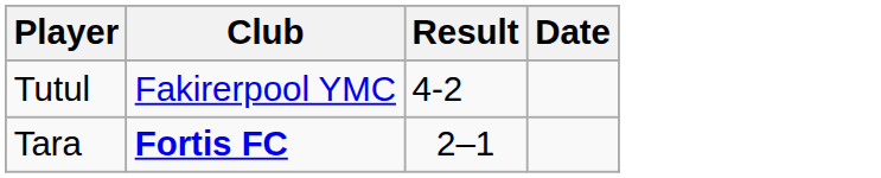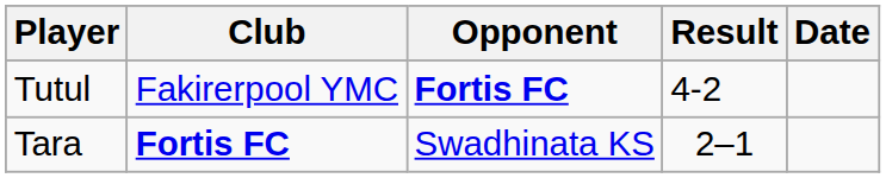+ column: Opponent | Fortis FC | Swadhinata KS
